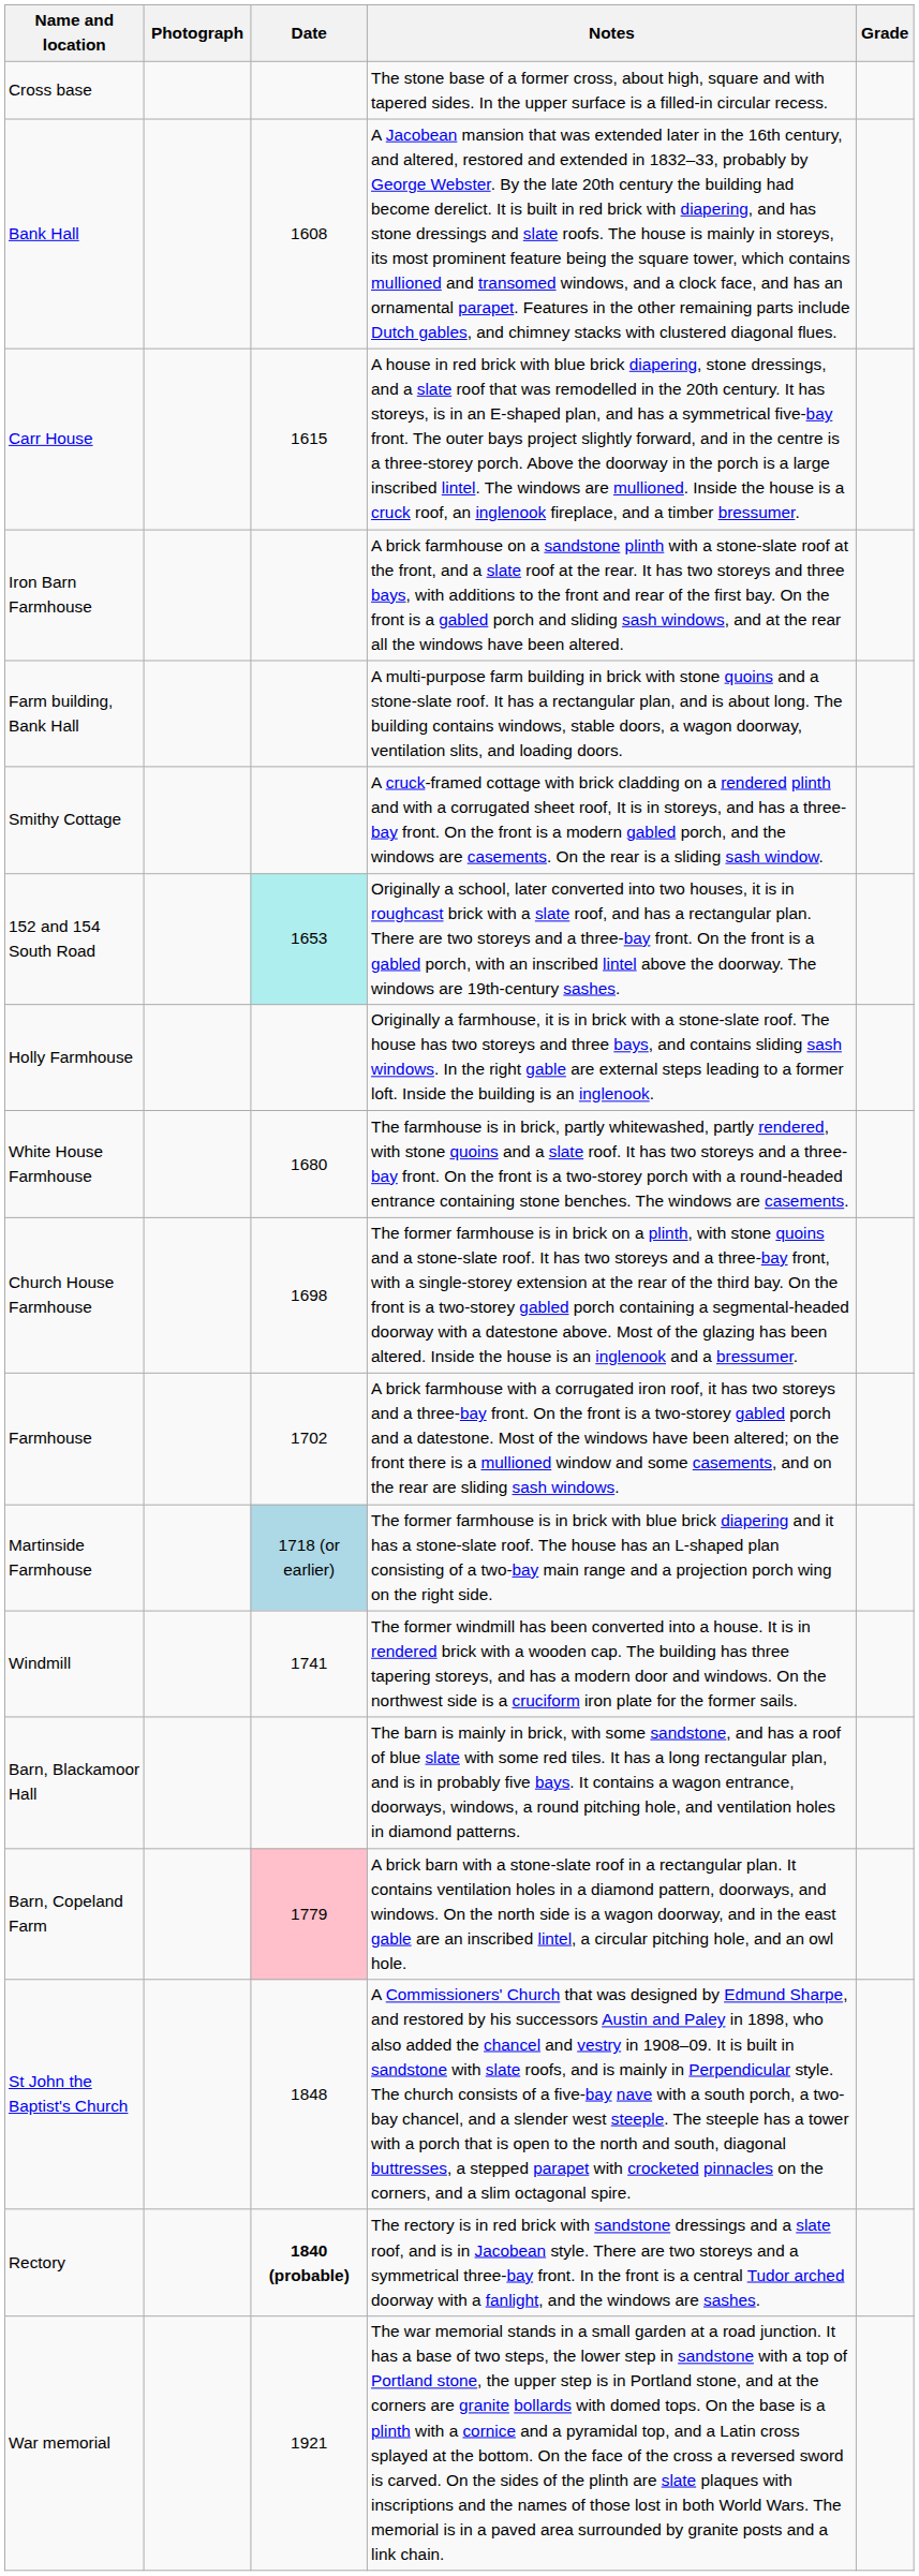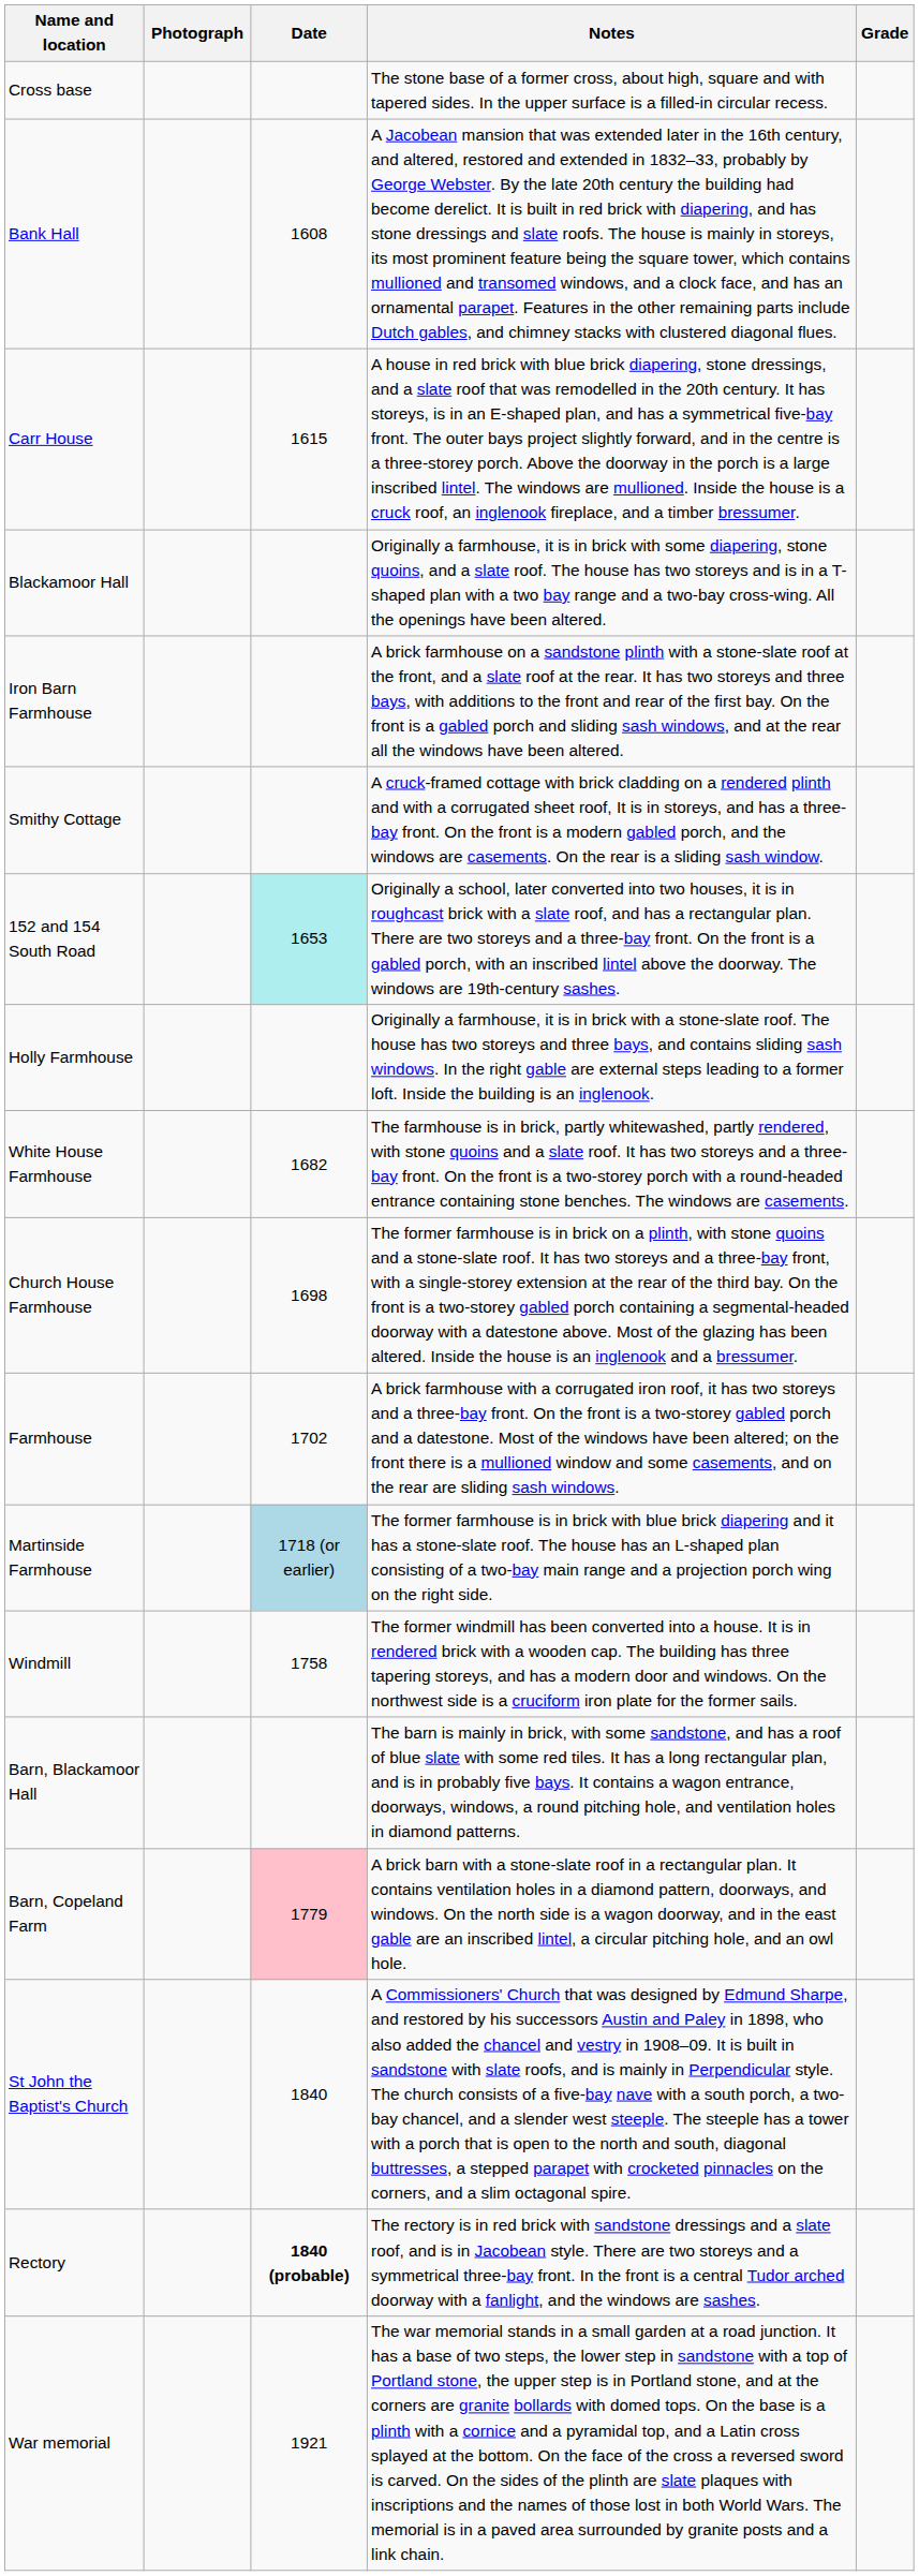+ row: Blackamoor Hall | Originally a farmhouse, it is in brick with some diapering, stone quoins, and a slate roof. The house has two storeys and is in a T-shaped plan with a two bay range and a two-bay cross-wing. All the openings have been altered.
- row: Farm building, Bank Hall | A multi-purpose farm building in brick with stone quoins and a stone-slate roof. It has a rectangular plan, and is about long. The building contains windows, stable doors, a wagon doorway, ventilation slits, and loading doors.
White House Farmhouse | Date: 1680 -> 1682
Windmill | Date: 1741 -> 1758
St John the Baptist's Church | Date: 1848 -> 1840
